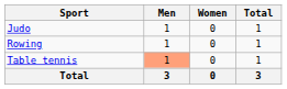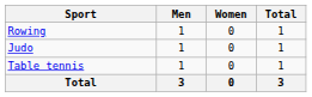rows swapped: Judo <-> Rowing
Table tennis | Men: lightsalmon background -> no background
